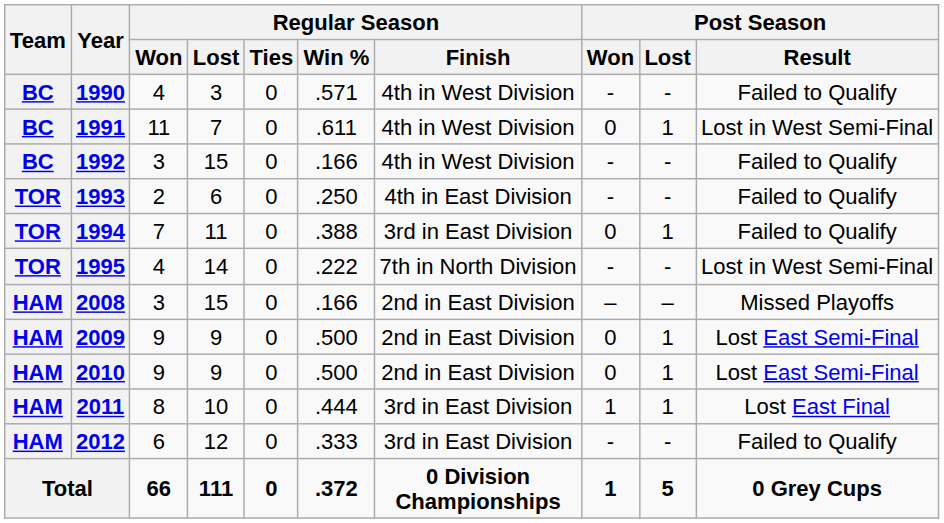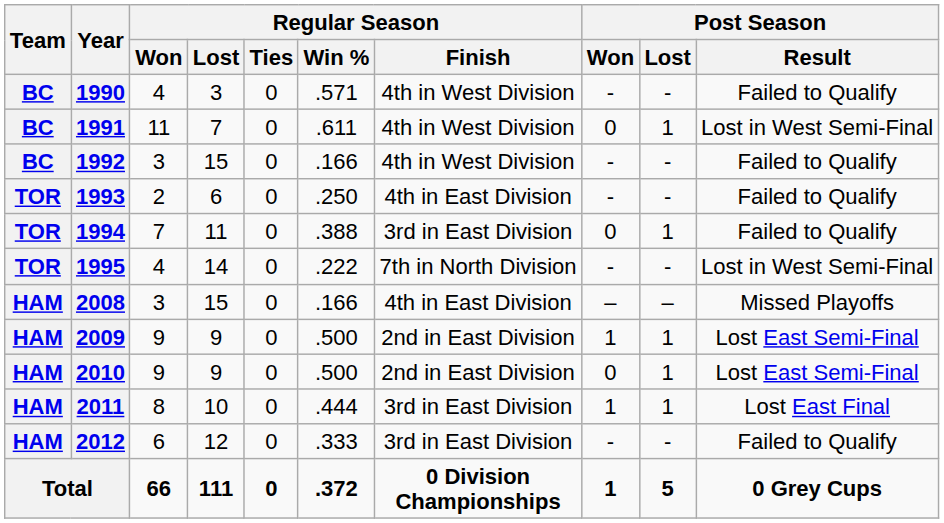2008 | Regular Season / Finish: 2nd in East Division -> 4th in East Division
2009 | Post Season / Won: 0 -> 1
